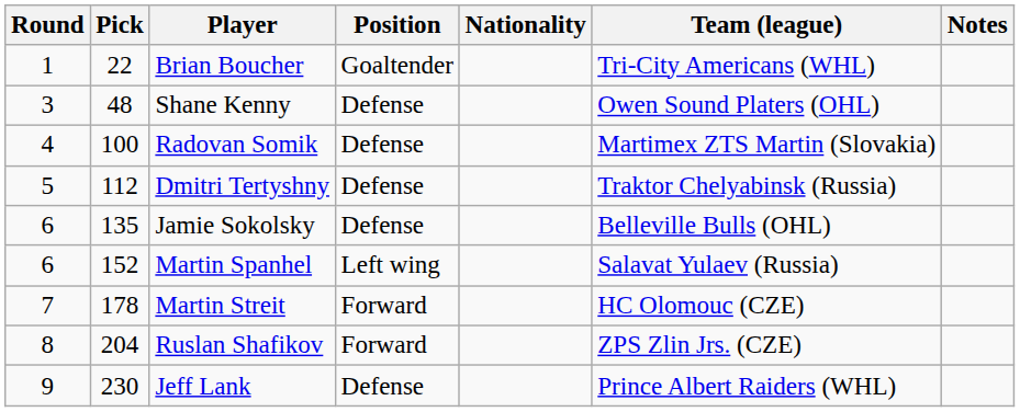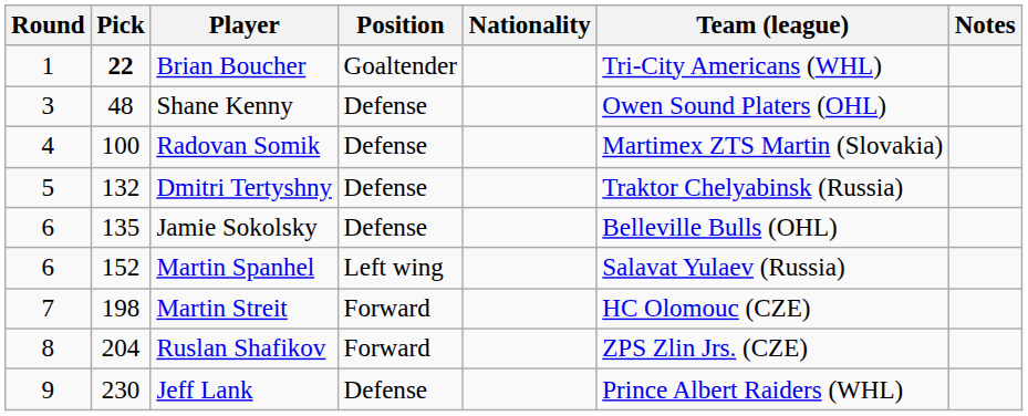Brian Boucher | Pick: normal -> bold
Dmitri Tertyshny | Pick: 112 -> 132
Martin Streit | Pick: 178 -> 198
